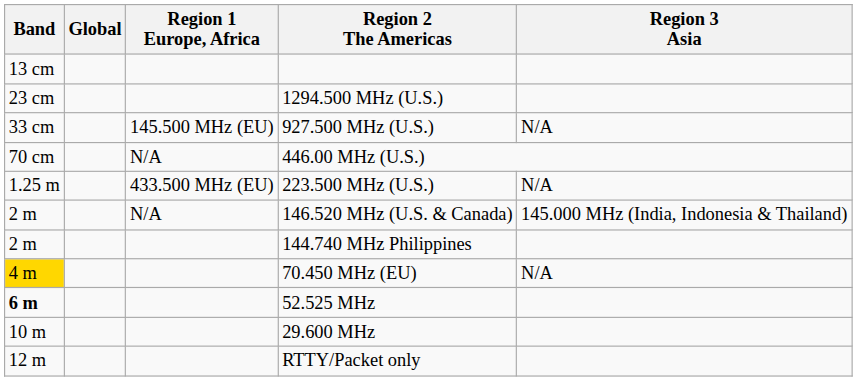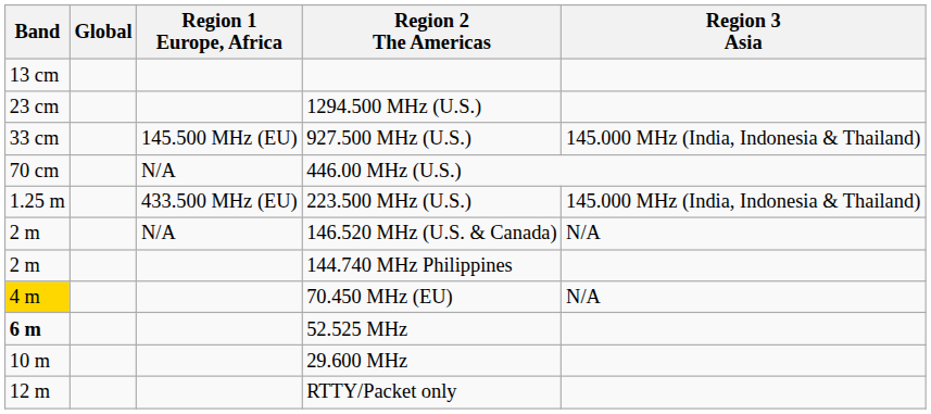927.500 MHz (U.S.) | Region 3 Asia: N/A -> 145.000 MHz (India, Indonesia & Thailand)
223.500 MHz (U.S.) | Region 3 Asia: N/A -> 145.000 MHz (India, Indonesia & Thailand)
146.520 MHz (U.S. & Canada) | Region 3 Asia: 145.000 MHz (India, Indonesia & Thailand) -> N/A
